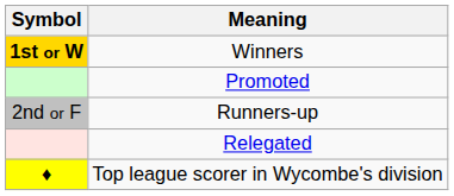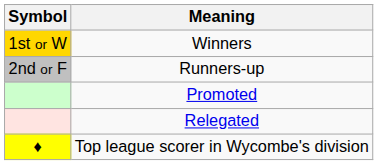Winners | Symbol: bold -> normal
rows swapped: Runners-up <-> Promoted
